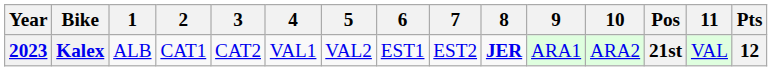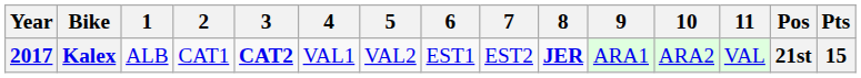columns swapped: 11 <-> Pos
Kalex | Year: 2023 -> 2017
Kalex | 3: normal -> bold
Kalex | Pts: 12 -> 15
